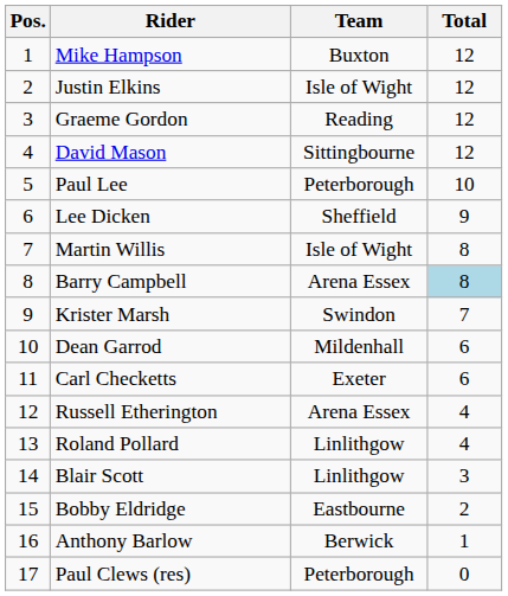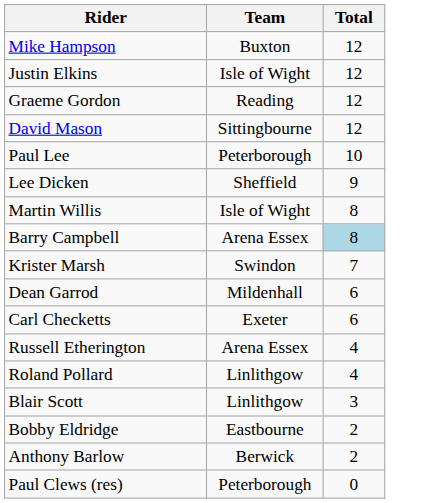- column: Pos. | 1 | 2 | 3 | 4 | 5 | 6 | 7 | 8 | 9 | 10 | 11 | 12 | 13 | 14 | 15 | 16 | 17
Anthony Barlow | Total: 1 -> 2
